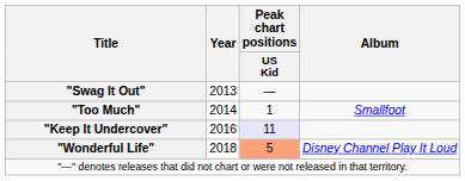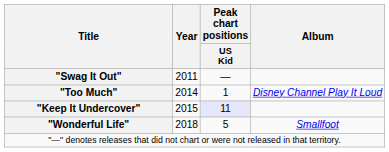"Swag It Out" | Year: 2013 -> 2011
"Too Much" | Album: Smallfoot -> Disney Channel Play It Loud
"Keep It Undercover" | Year: 2016 -> 2015
"Wonderful Life" | Peak chart positions / US Kid: lightsalmon background -> no background
"Wonderful Life" | Album: Disney Channel Play It Loud -> Smallfoot
